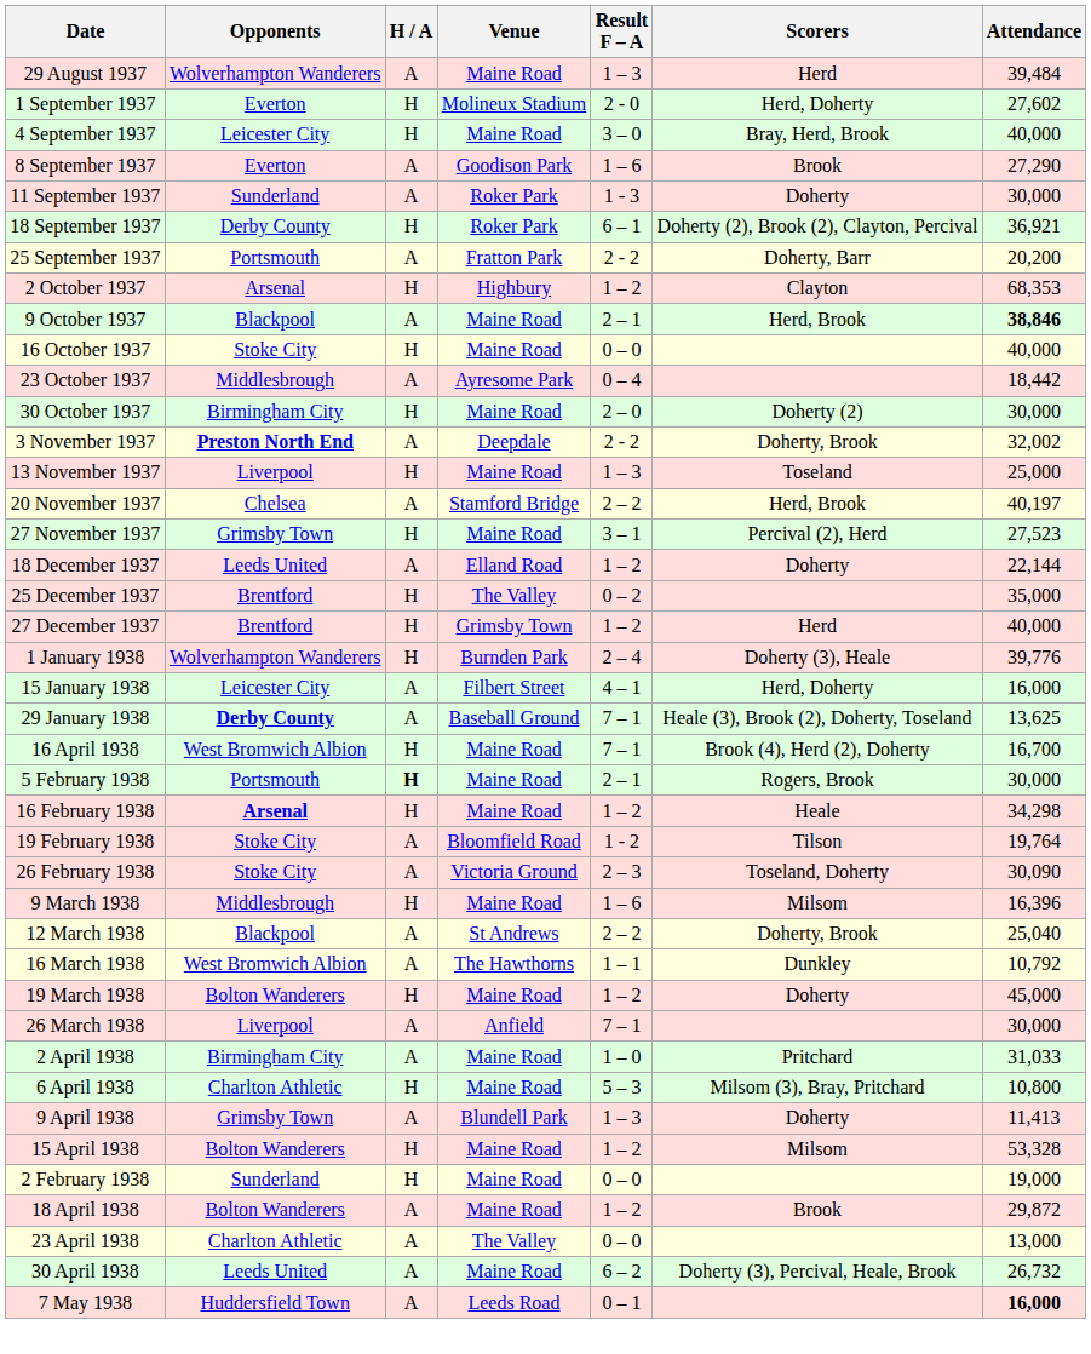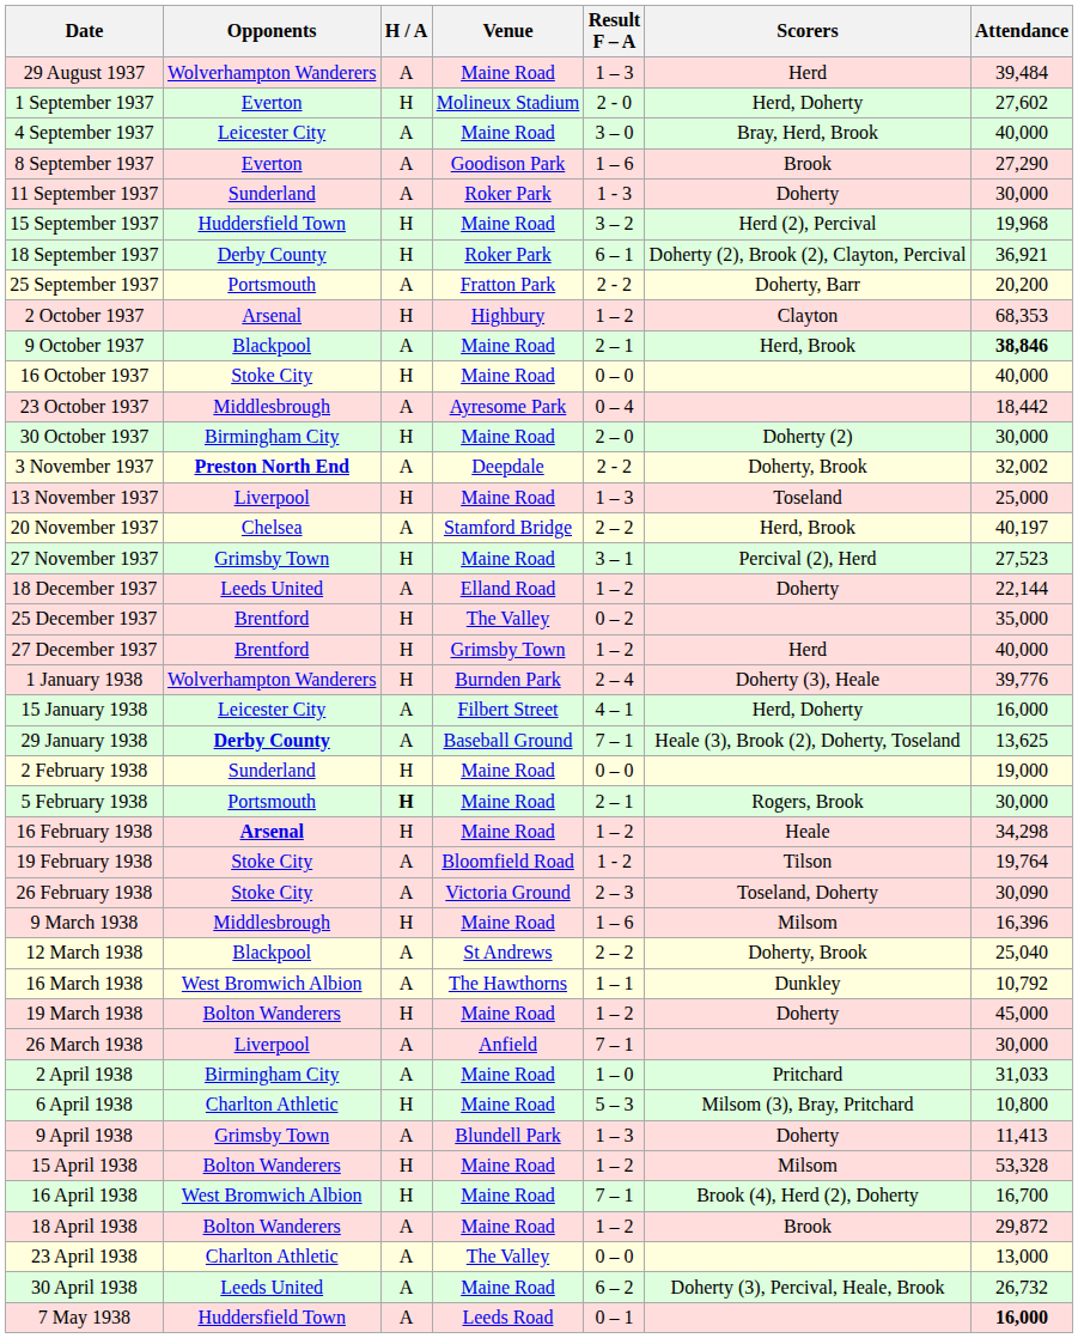4 September 1937 | H / A: H -> A
+ row: 15 September 1937 | Huddersfield Town | H | Maine Road | 3 – 2 | Herd (2), Percival | 19,968
rows swapped: 2 February 1938 <-> 16 April 1938
